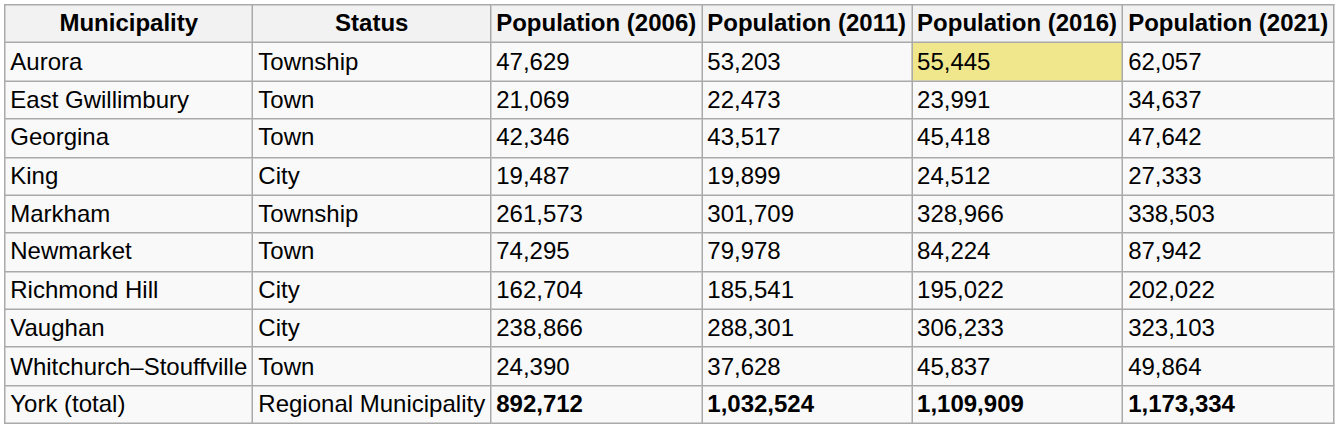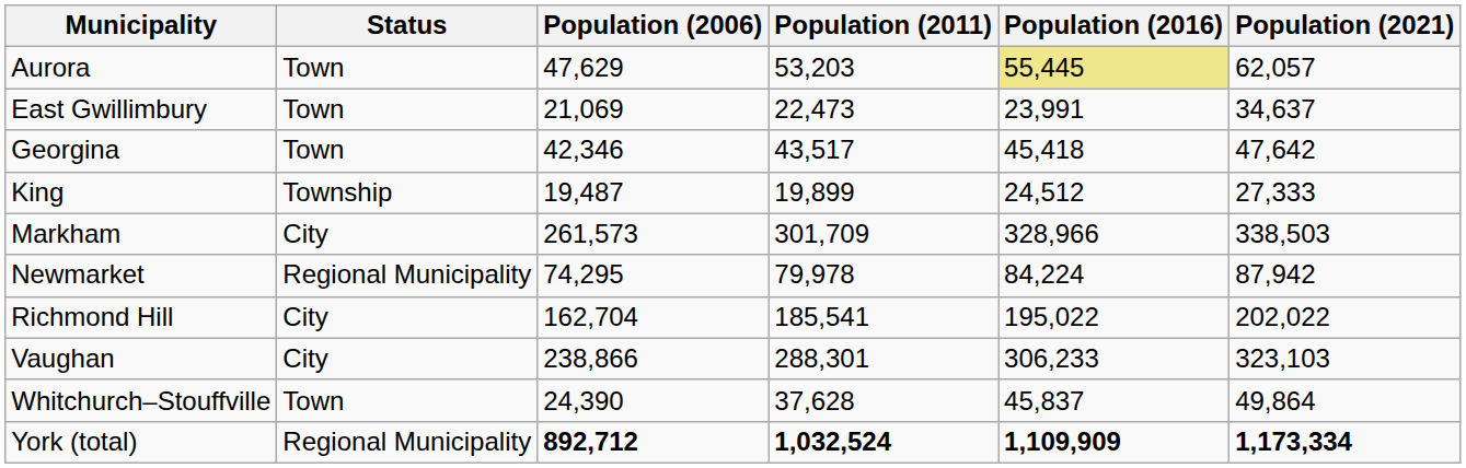Aurora | Status: Township -> Town
King | Status: City -> Township
Markham | Status: Township -> City
Newmarket | Status: Town -> Regional Municipality
